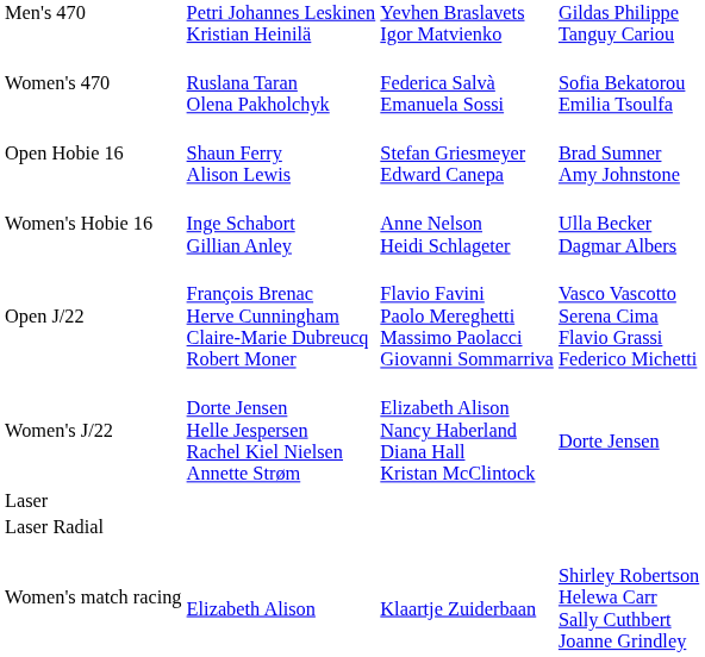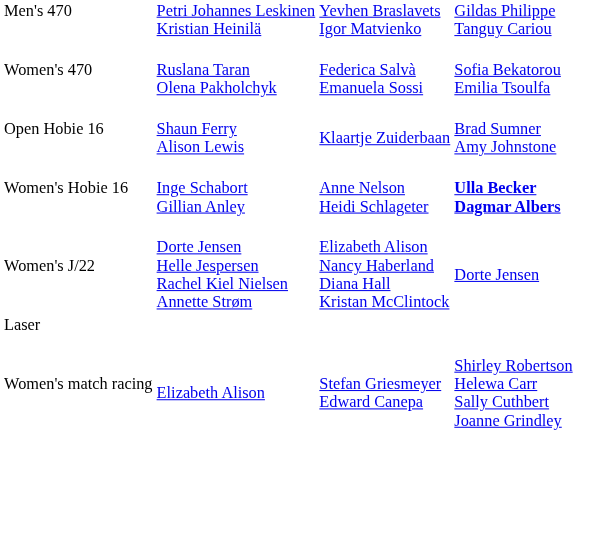Open Hobie 16 | column 3: Stefan Griesmeyer Edward Canepa -> Klaartje Zuiderbaan
Women's Hobie 16 | column 4: normal -> bold
- row: Open J/22 | François Brenac Herve Cunningham Claire-Marie Dubreucq Robert Moner | Flavio Favini Paolo Mereghetti Massimo Paolacci Giovanni Sommarriva | Vasco Vascotto Serena Cima Flavio Grassi Federico Michetti
- row: Laser Radial
Women's match racing | column 3: Klaartje Zuiderbaan -> Stefan Griesmeyer Edward Canepa
